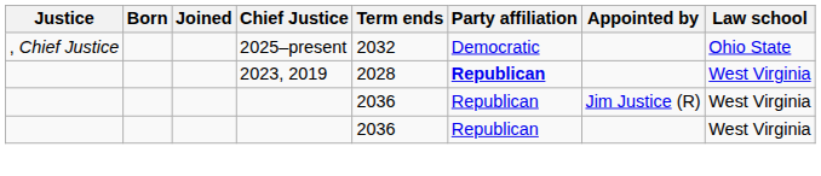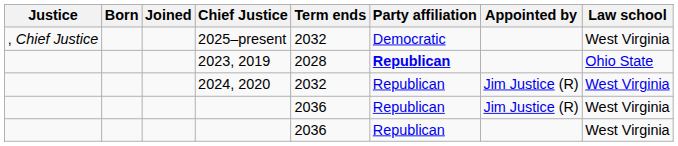2025–present | Law school: Ohio State -> West Virginia
2023, 2019 | Law school: West Virginia -> Ohio State
+ row: 2024, 2020 | 2032 | Republican | Jim Justice (R) | West Virginia
